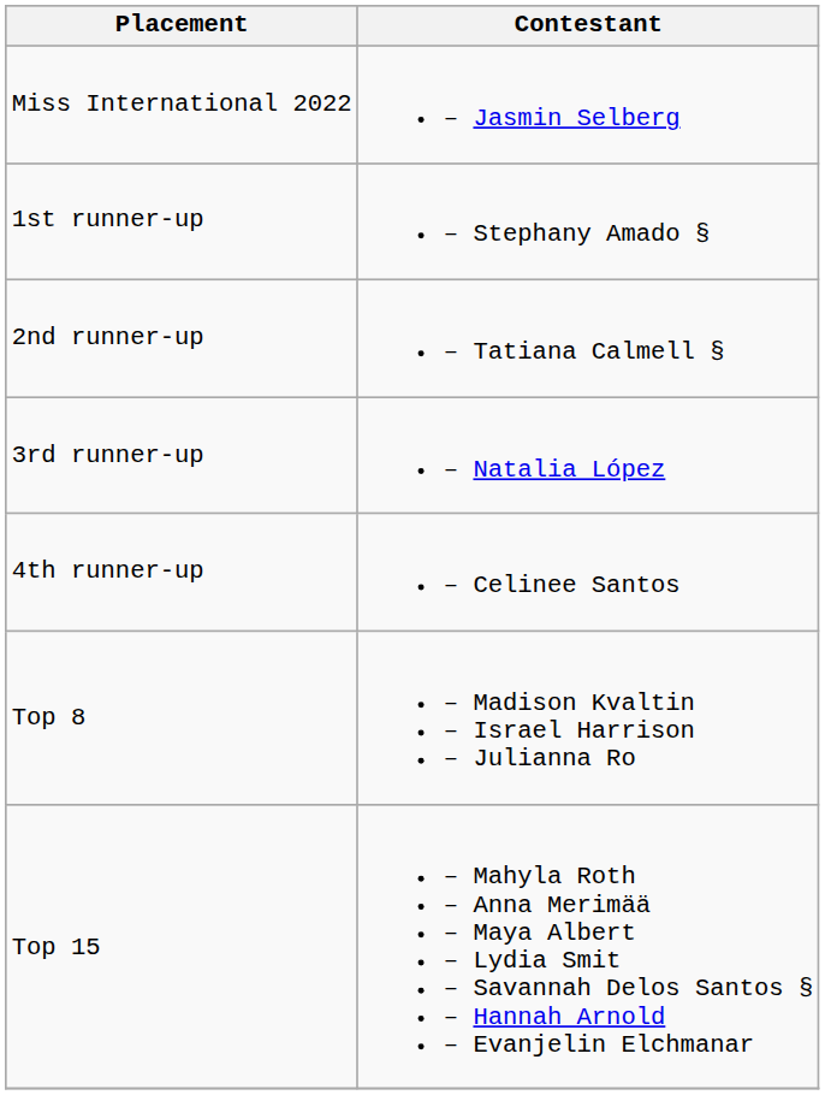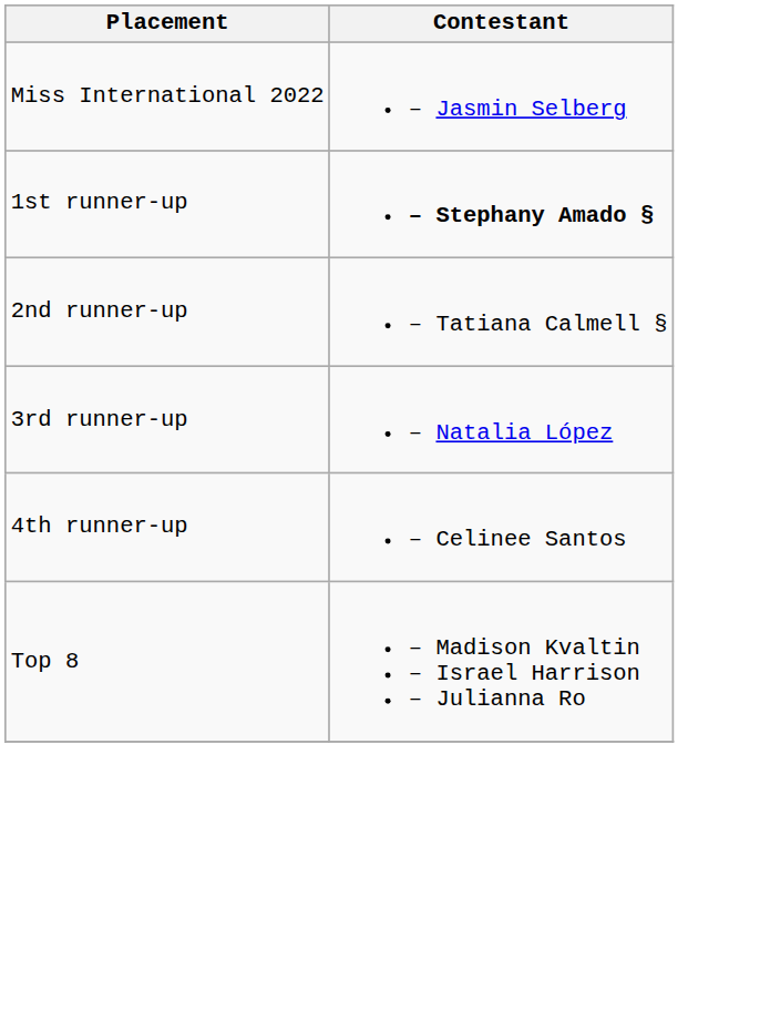1st runner-up | Contestant: normal -> bold
- row: Top 15 | – Mahyla Roth – Anna Merimää – Maya Albert – Lydia Smit – Savannah Delos Santos § – Hannah Arnold – Evanjelin Elchmanar
